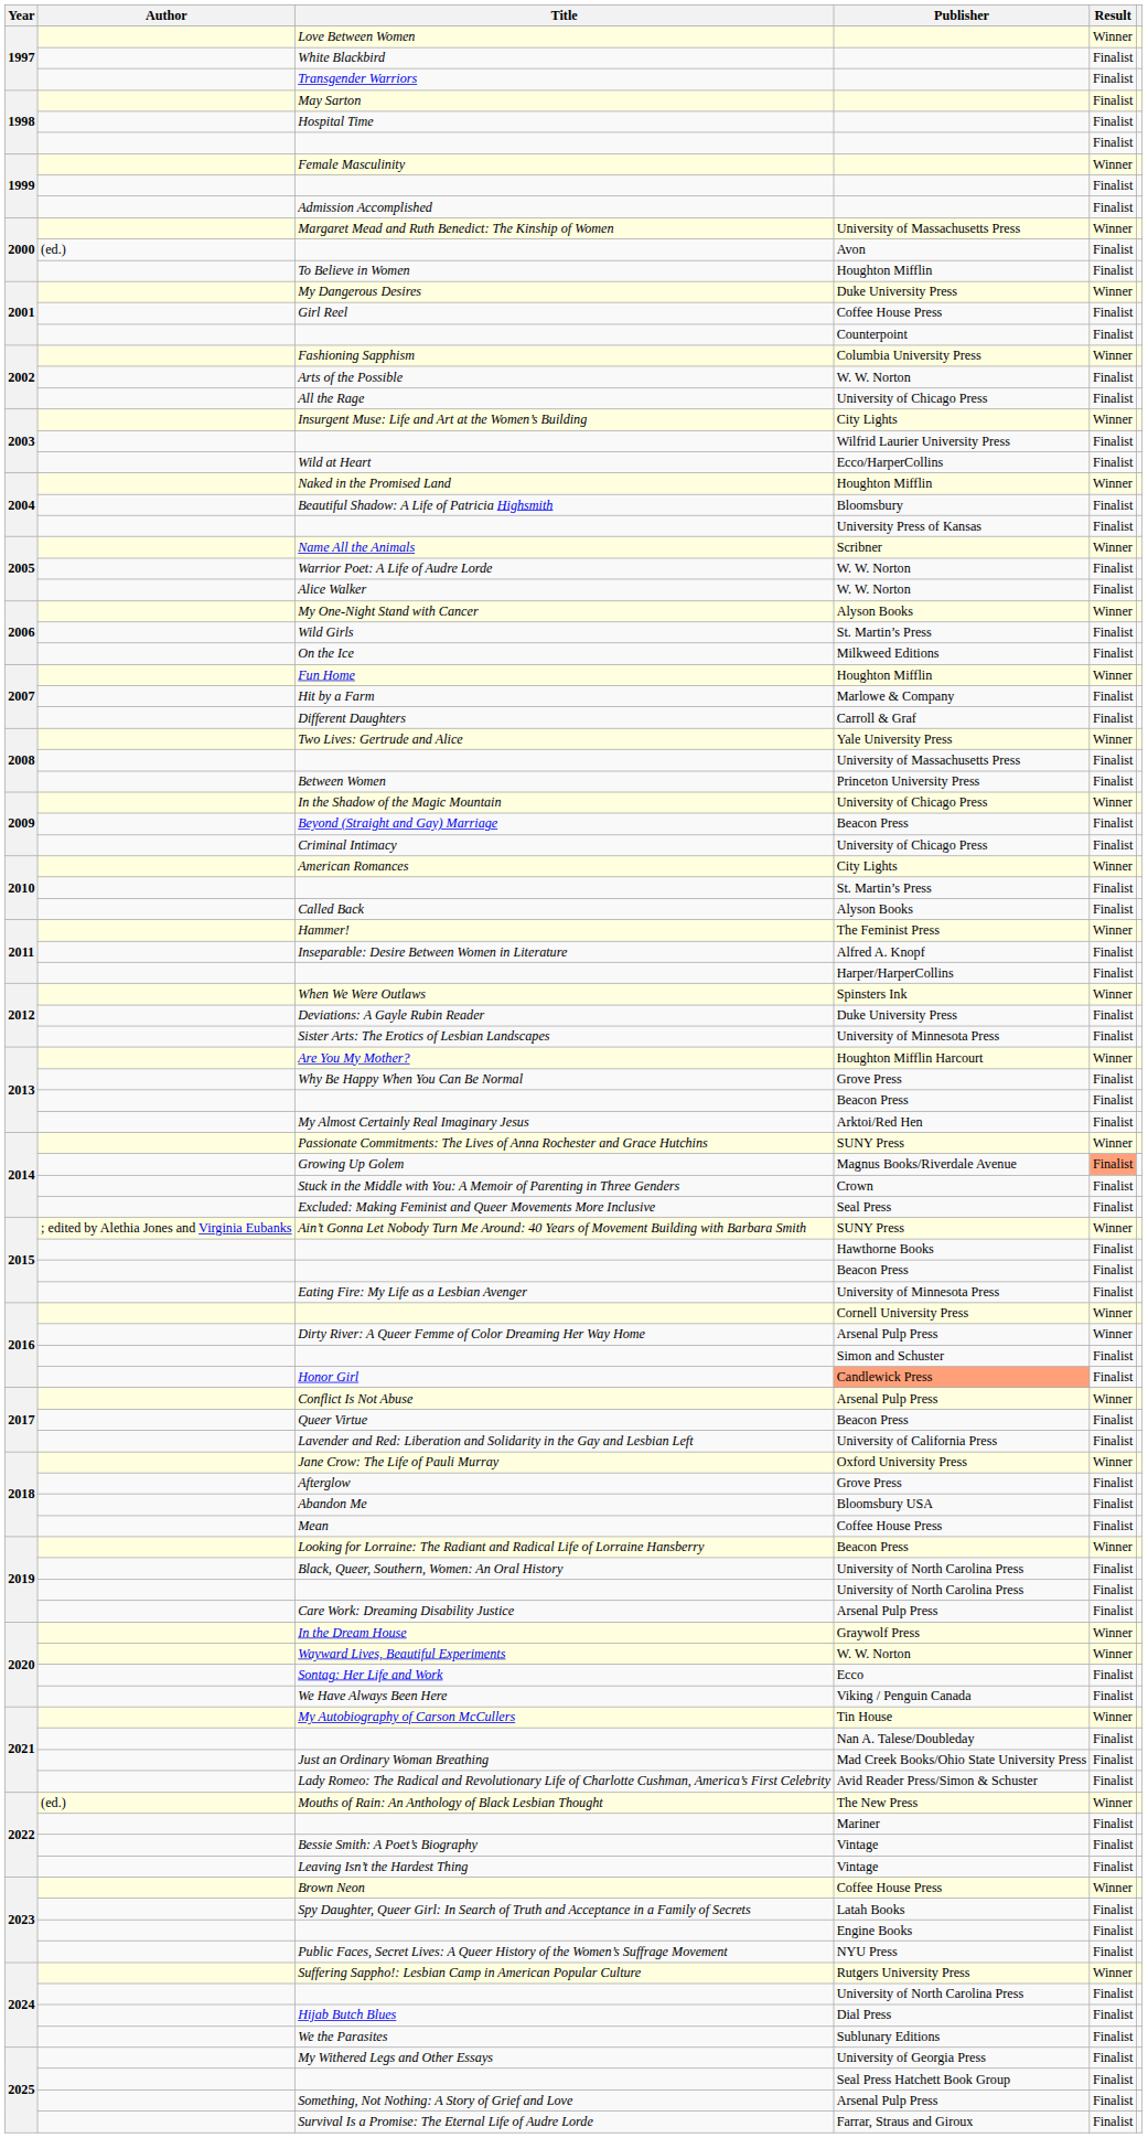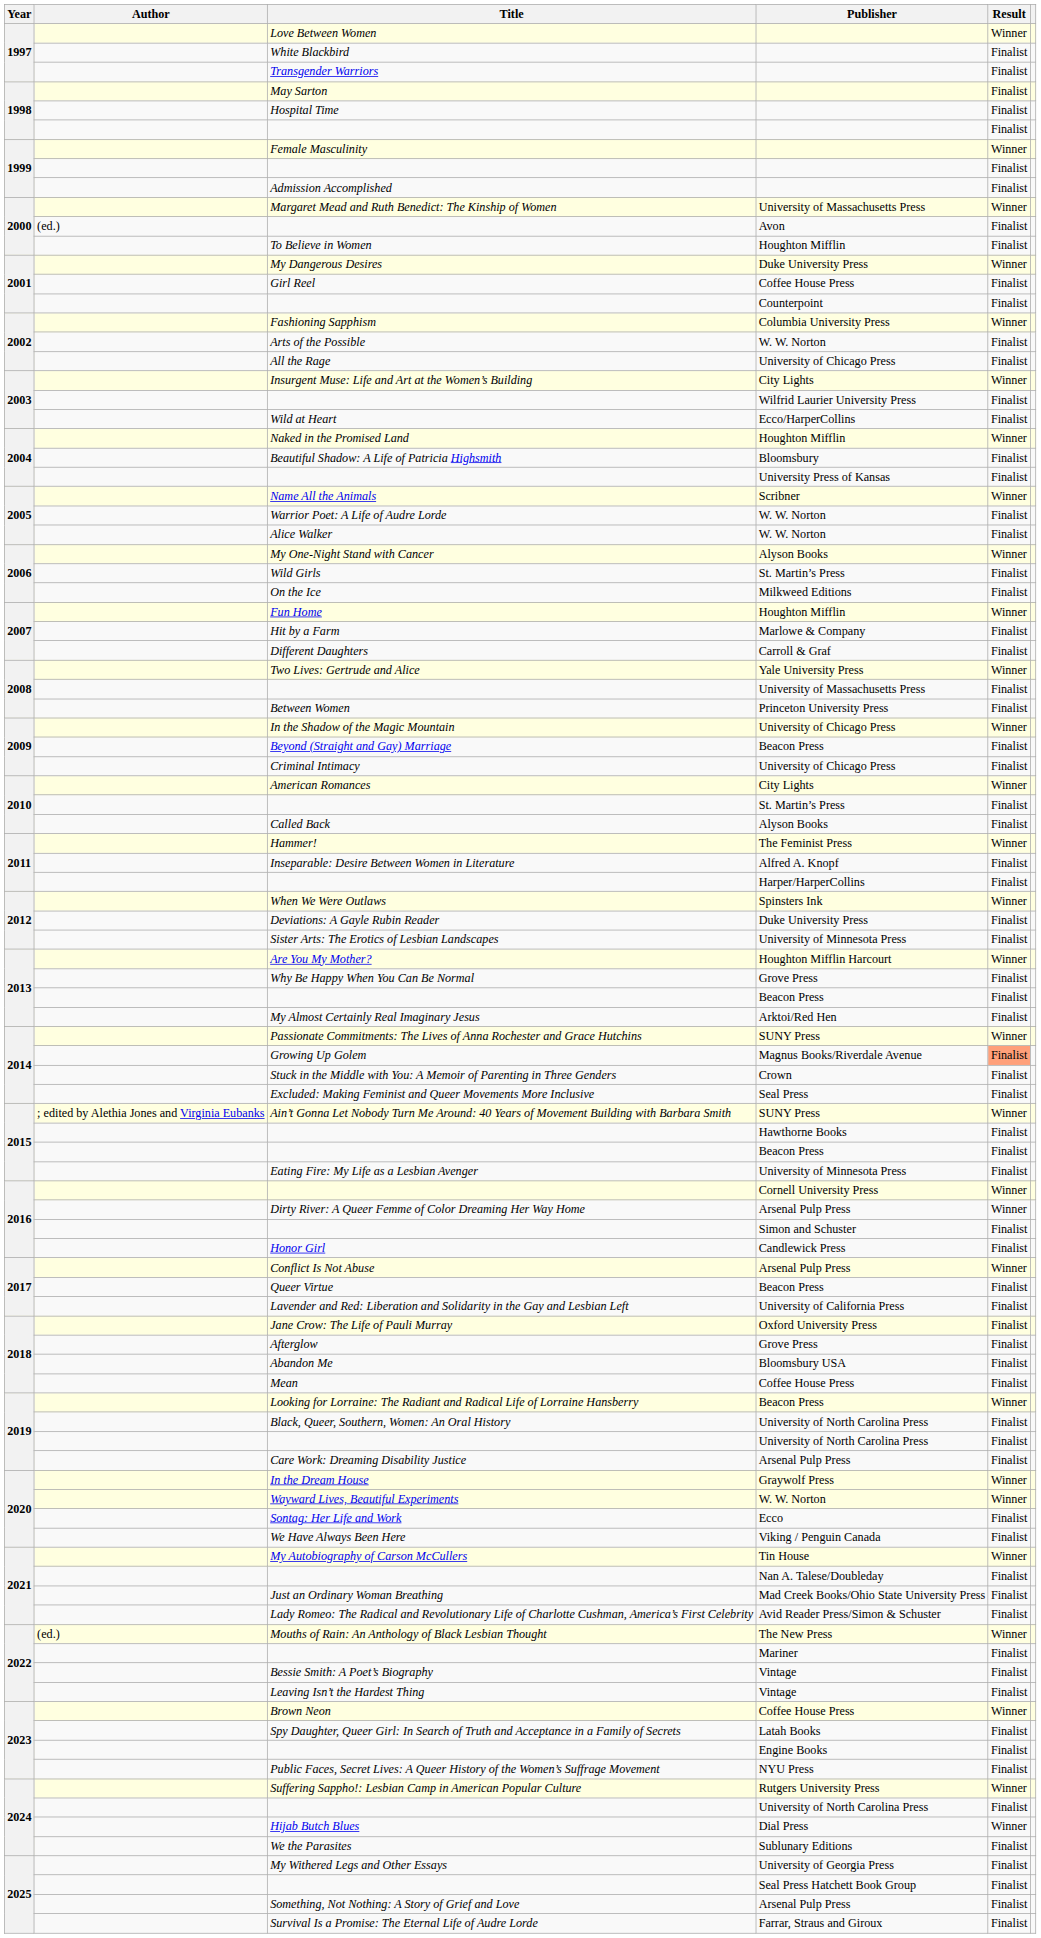Honor Girl | Publisher: lightsalmon background -> no background
Jane Crow: The Life of Pauli Murray | Result: Winner -> Finalist
Hijab Butch Blues | Result: Finalist -> Winner
